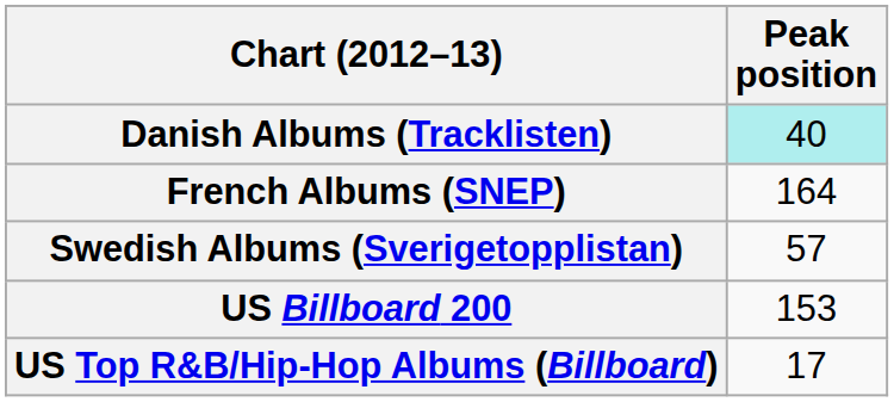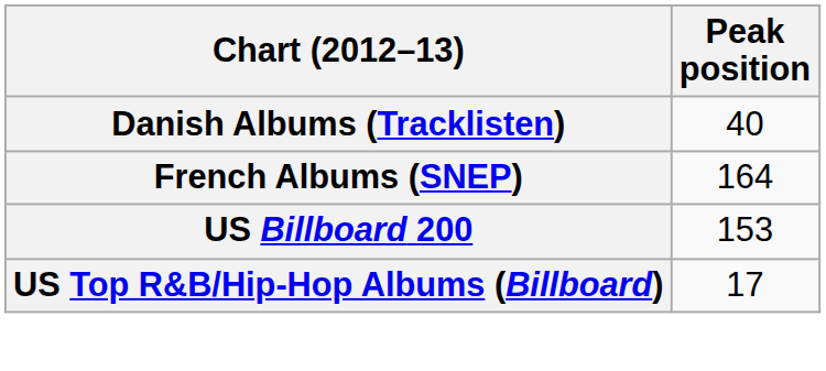Danish Albums (Tracklisten) | Peak position: paleturquoise background -> no background
- row: Swedish Albums (Sverigetopplistan) | 57
